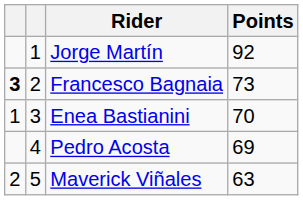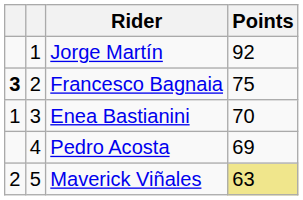Francesco Bagnaia | Points: 73 -> 75
Maverick Viñales | Points: no background -> khaki background
